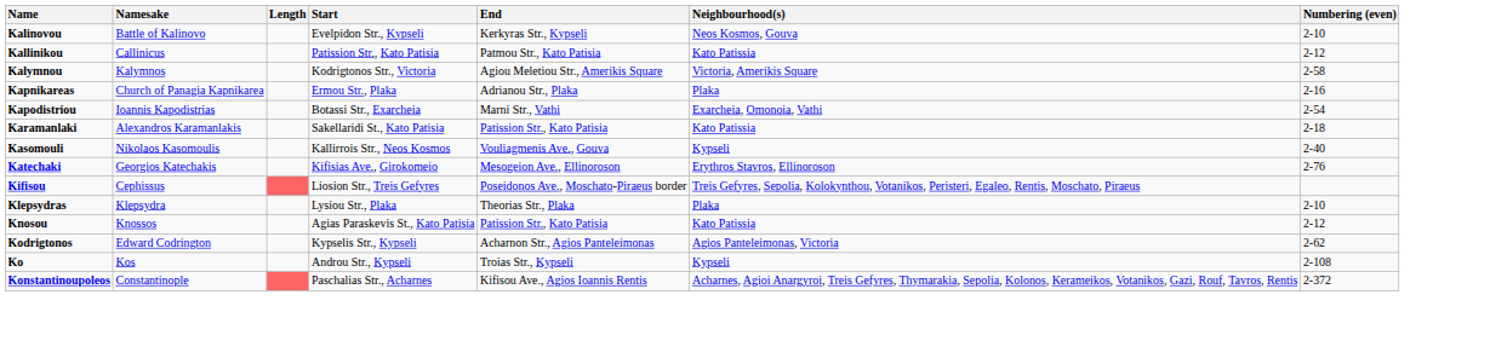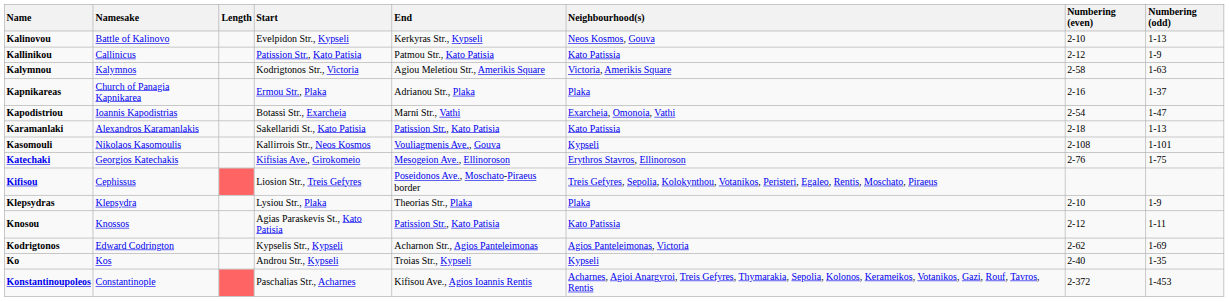+ column: Numbering (odd) | 1-13 | 1-9 | 1-63 | 1-37 | 1-47 | 1-13 | 1-101 | 1-75 | 1-9 | 1-11 | 1-69 | 1-35 | 1-453
Kasomouli | Numbering (even): 2-40 -> 2-108
Ko | Numbering (even): 2-108 -> 2-40
